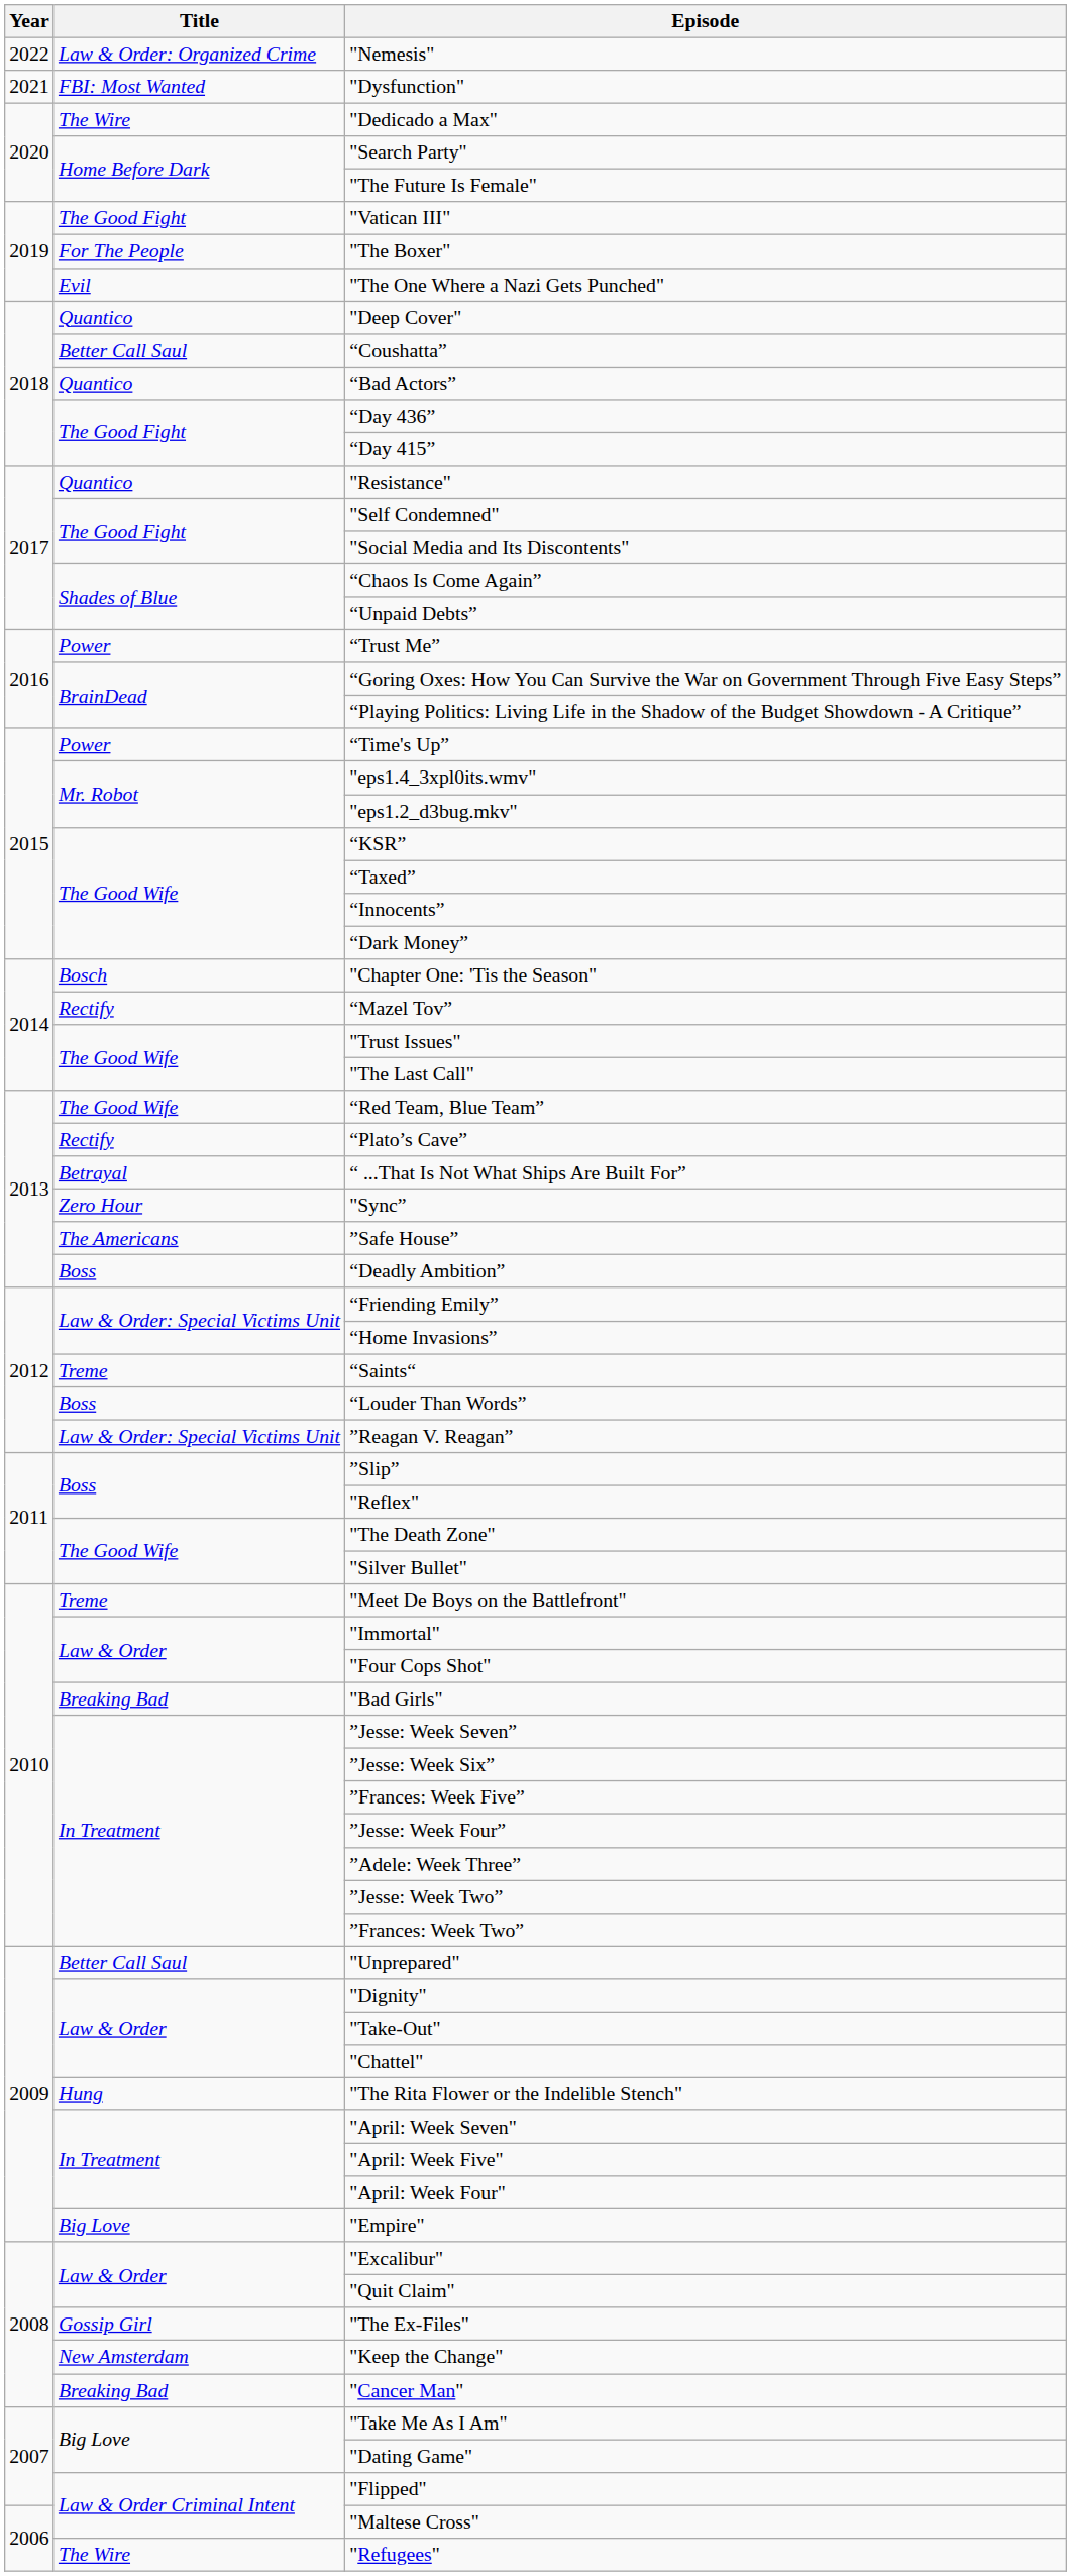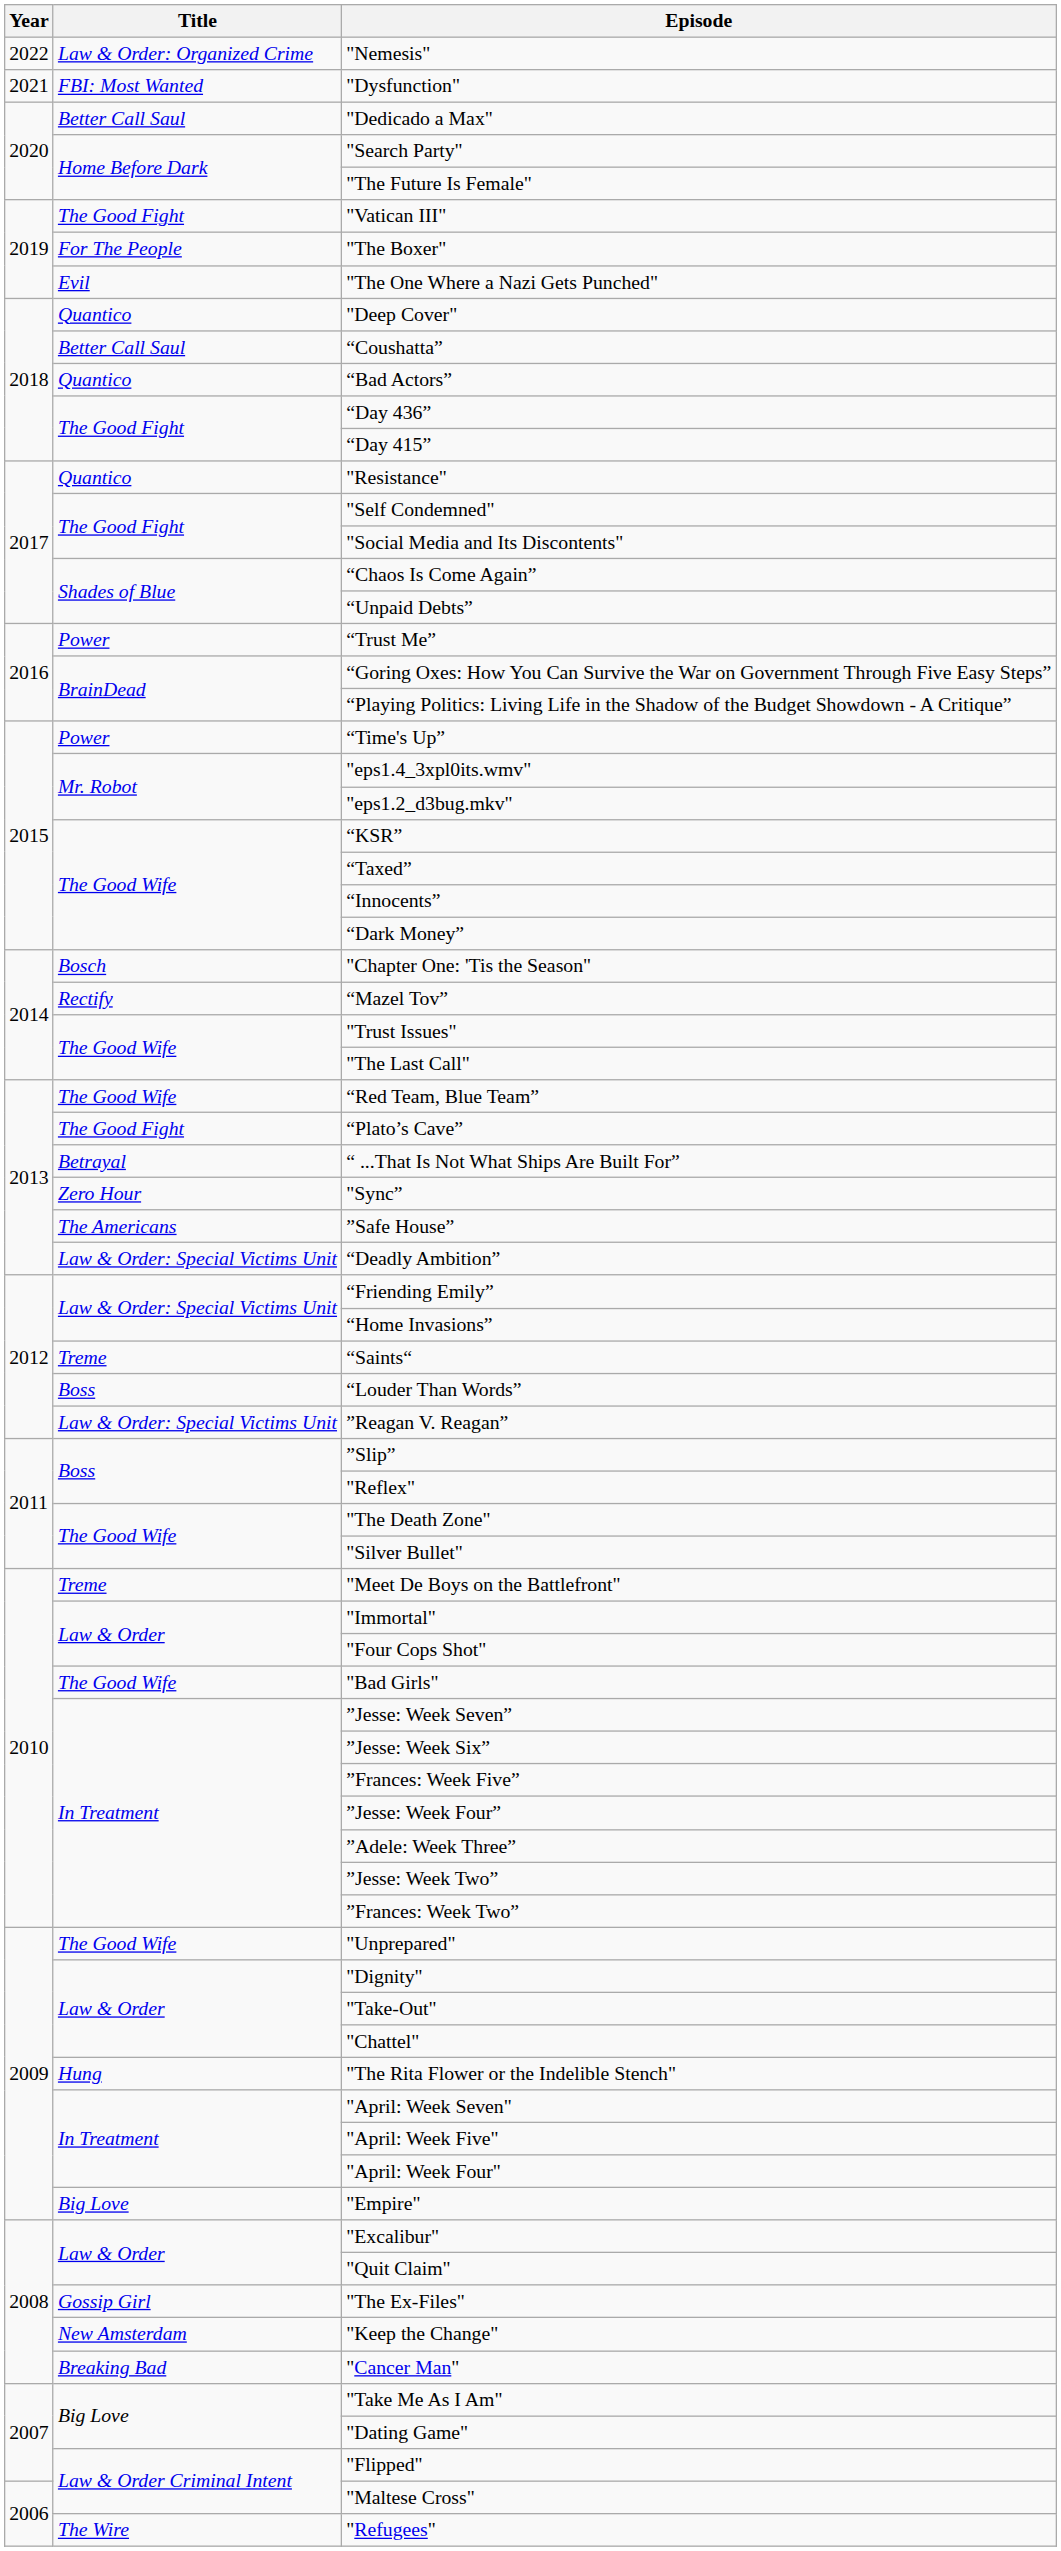"Dedicado a Max" | Title: The Wire -> Better Call Saul
“Plato’s Cave” | Title: Rectify -> The Good Fight
“Deadly Ambition” | Title: Boss -> Law & Order: Special Victims Unit
"Bad Girls" | Title: Breaking Bad -> The Good Wife
"Unprepared" | Title: Better Call Saul -> The Good Wife
